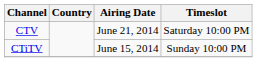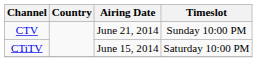CTV | Timeslot: Saturday 10:00 PM -> Sunday 10:00 PM
CTiTV | Timeslot: Sunday 10:00 PM -> Saturday 10:00 PM
